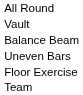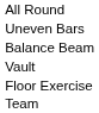rows swapped: Uneven Bars <-> Vault
